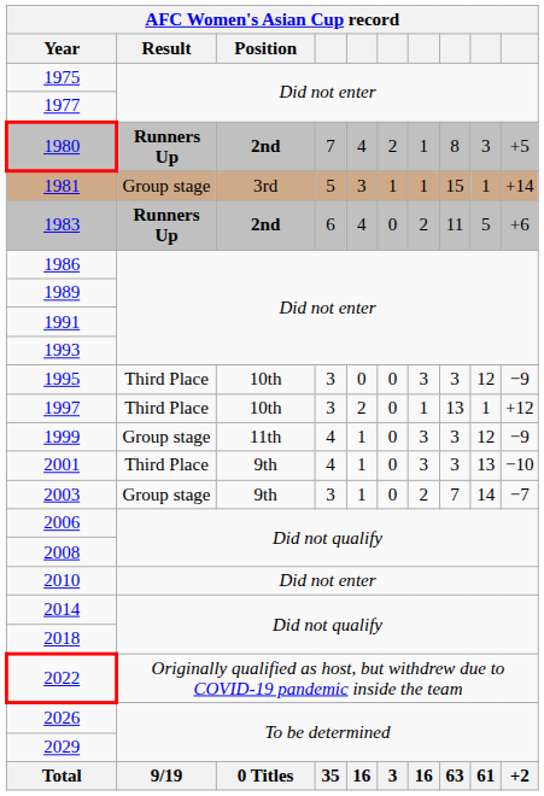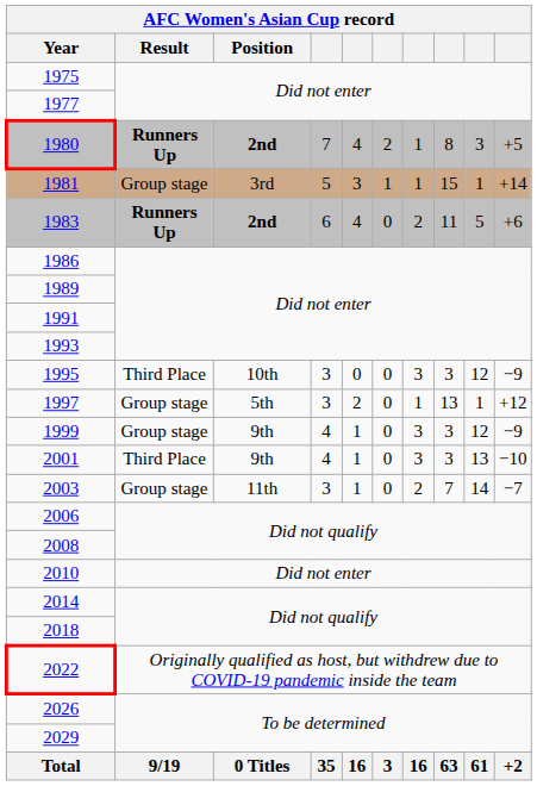1997 | Result: Third Place -> Group stage
1997 | Position: 10th -> 5th
1999 | Position: 11th -> 9th
2003 | Position: 9th -> 11th
